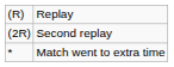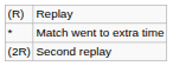rows swapped: Second replay <-> Match went to extra time
